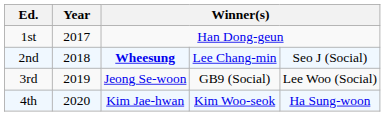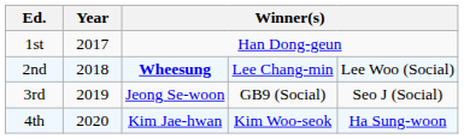2nd | column 5: Seo J (Social) -> Lee Woo (Social)
3rd | column 5: Lee Woo (Social) -> Seo J (Social)
